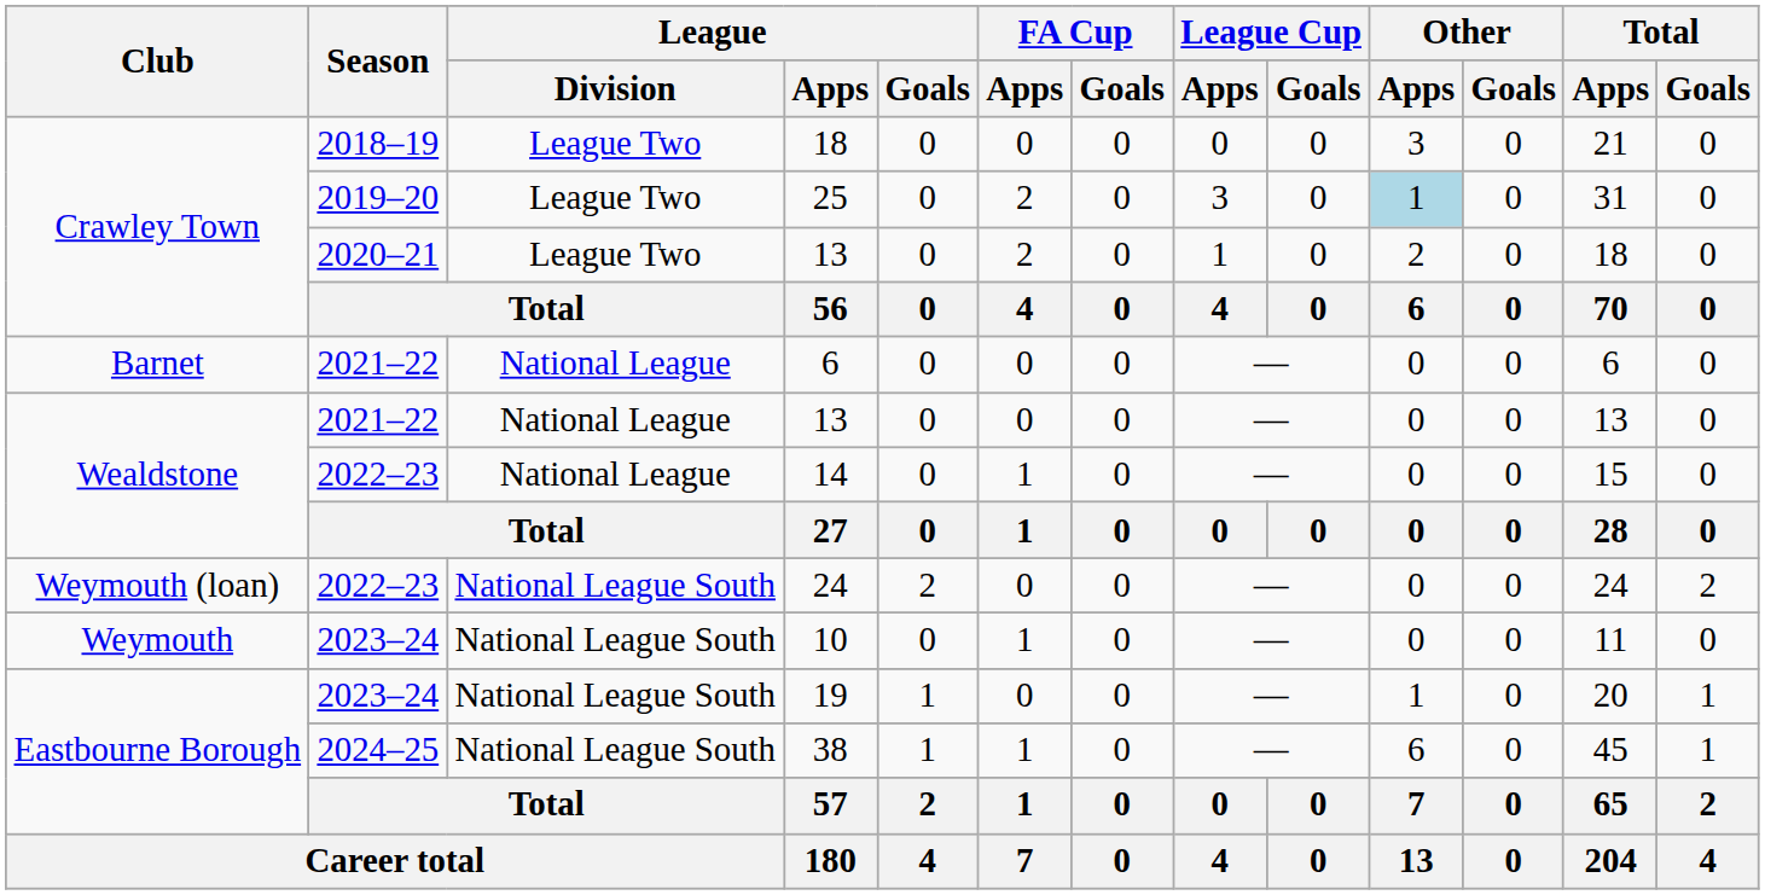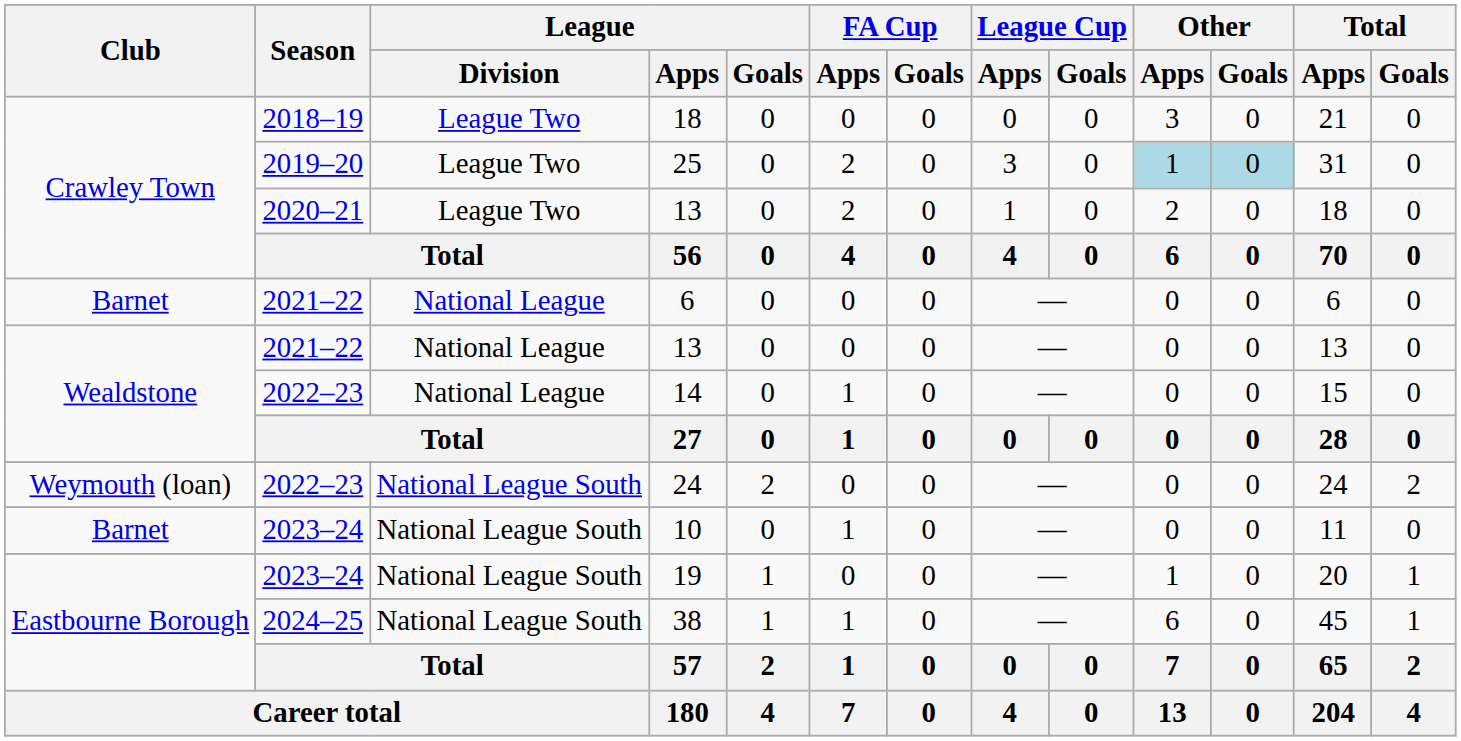25 | Other / Goals: no background -> lightblue background
10 | Club: Weymouth -> Barnet
